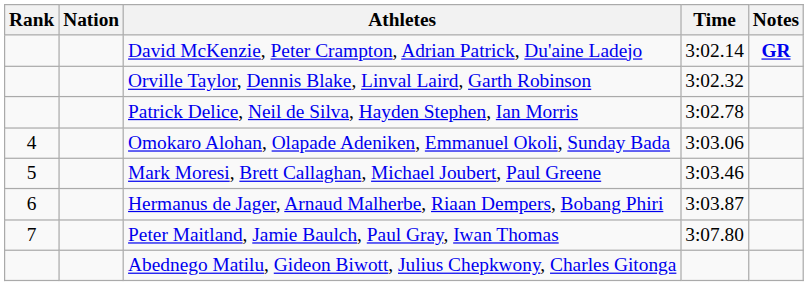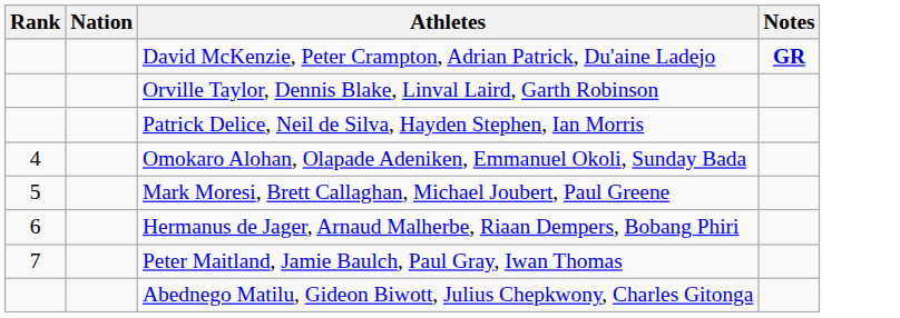- column: Time | 3:02.14 | 3:02.32 | 3:02.78 | 3:03.06 | 3:03.46 | 3:03.87 | 3:07.80
